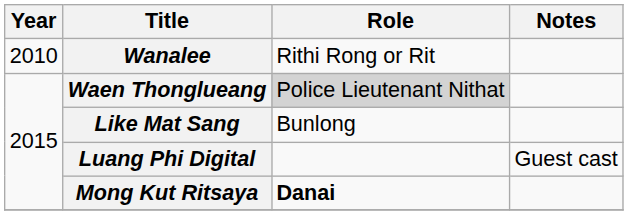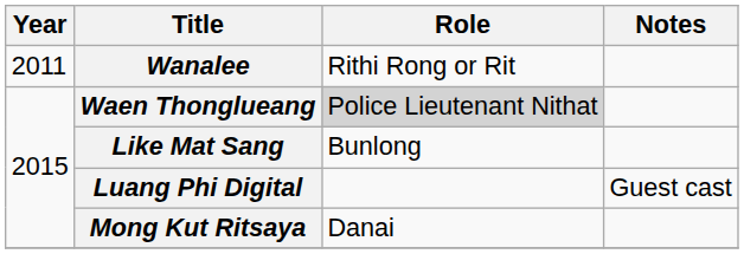Wanalee | Year: 2010 -> 2011
Mong Kut Ritsaya | Role: bold -> normal
